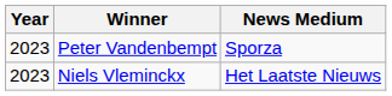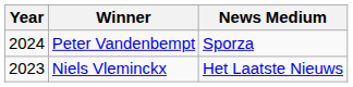Peter Vandenbempt | Year: 2023 -> 2024
